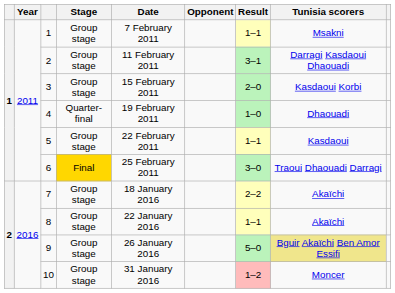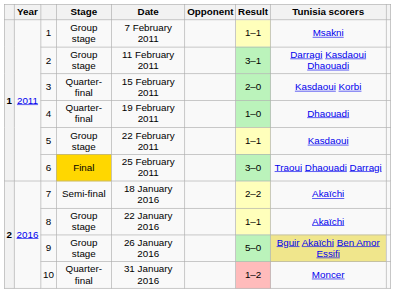3 | Stage: Group stage -> Quarter-final
7 | Stage: Group stage -> Semi-final
10 | Stage: Group stage -> Quarter-final
